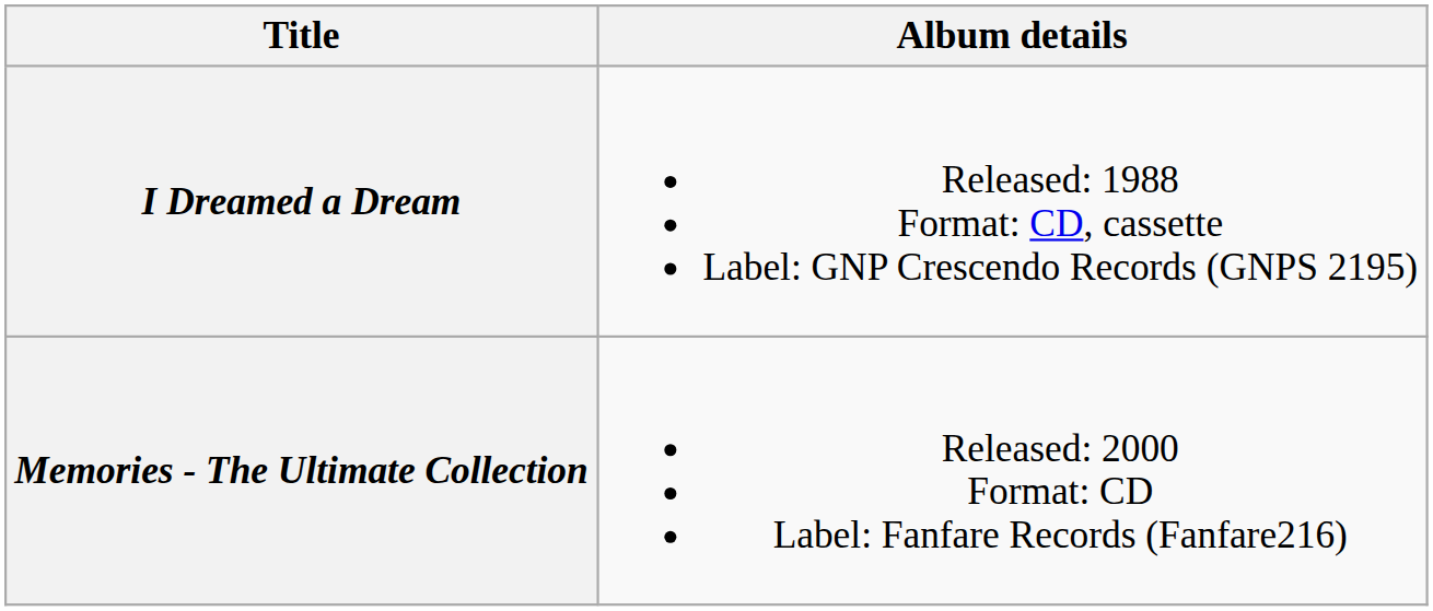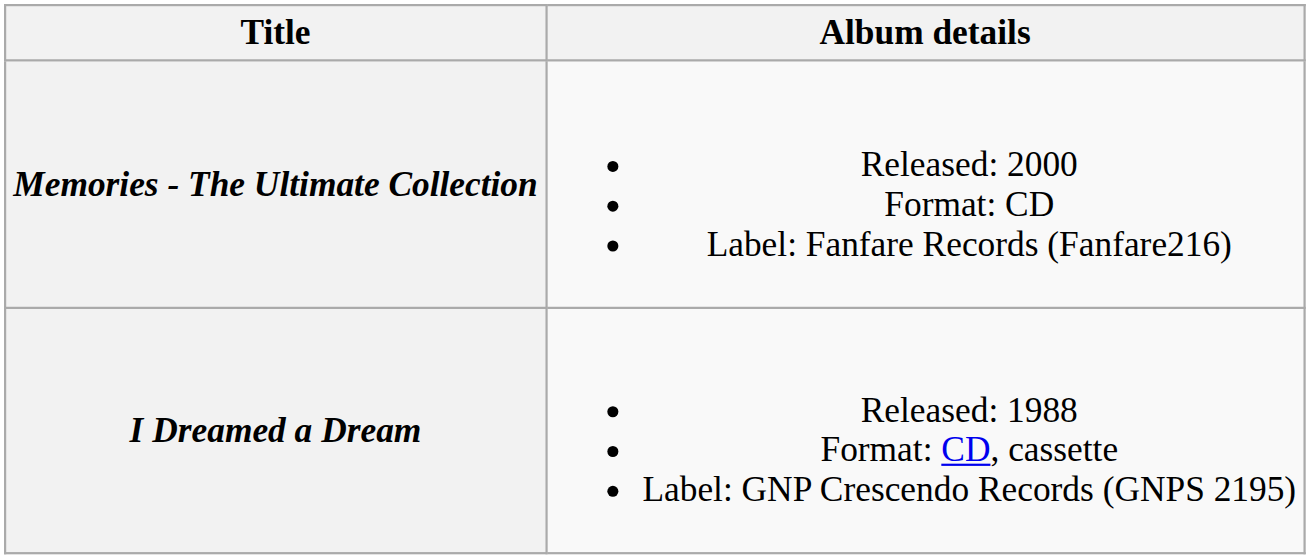rows swapped: I Dreamed a Dream <-> Memories - The Ultimate Collection
